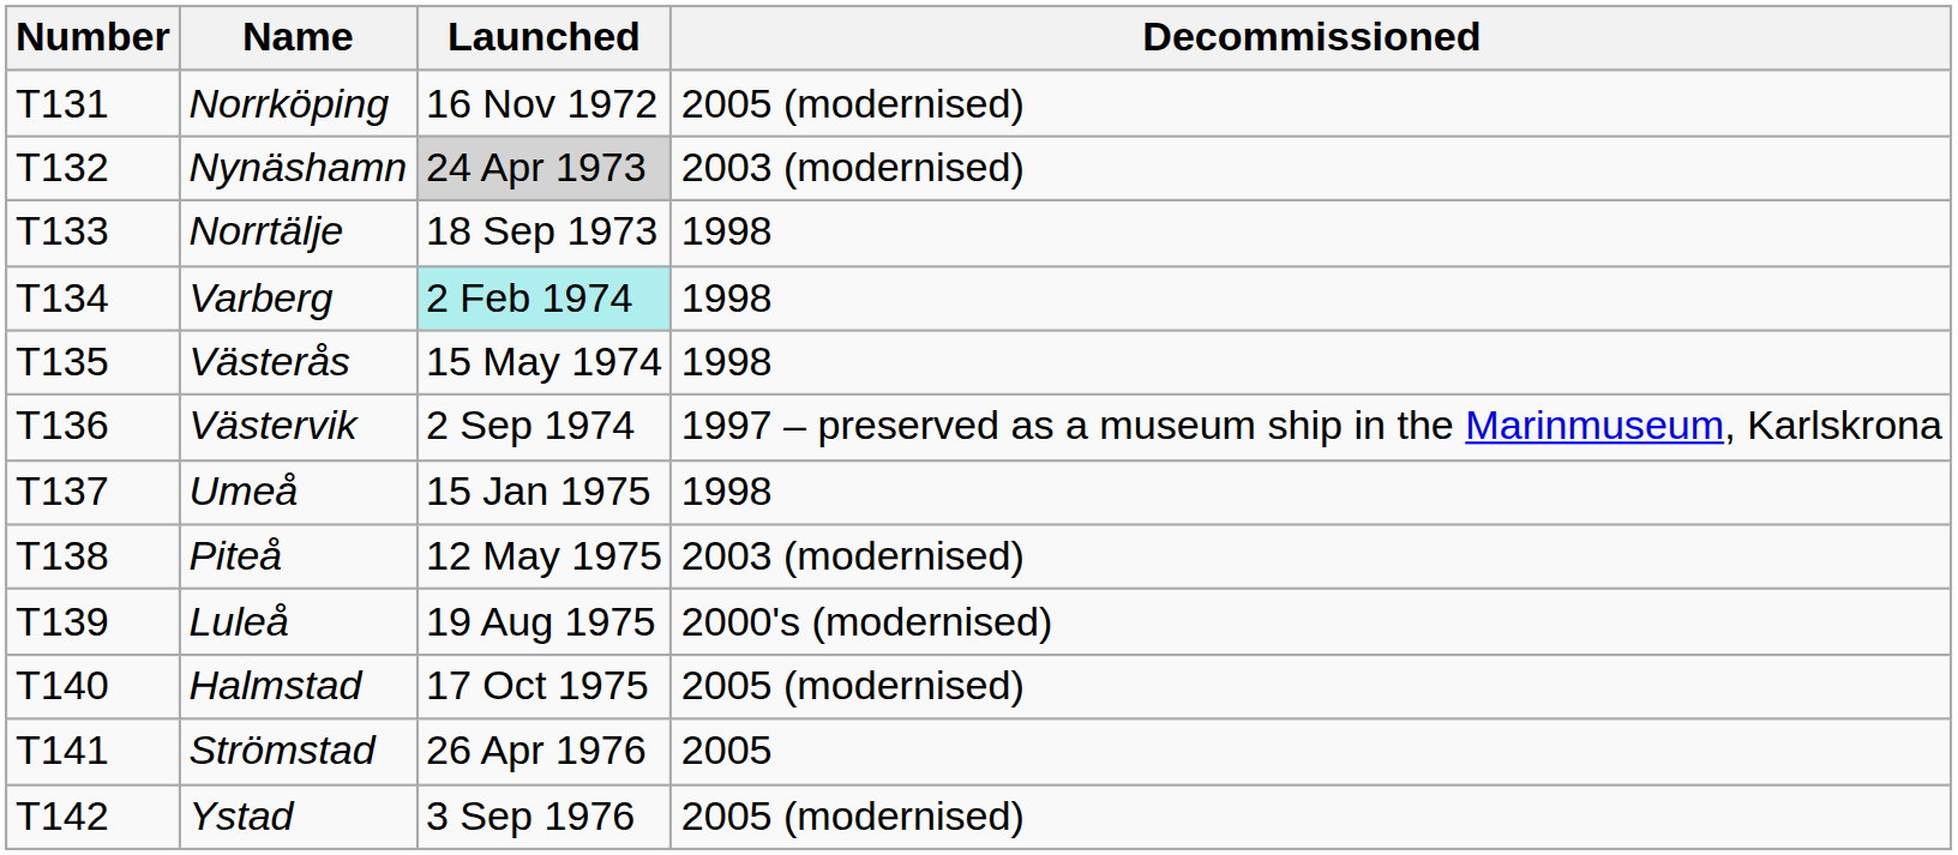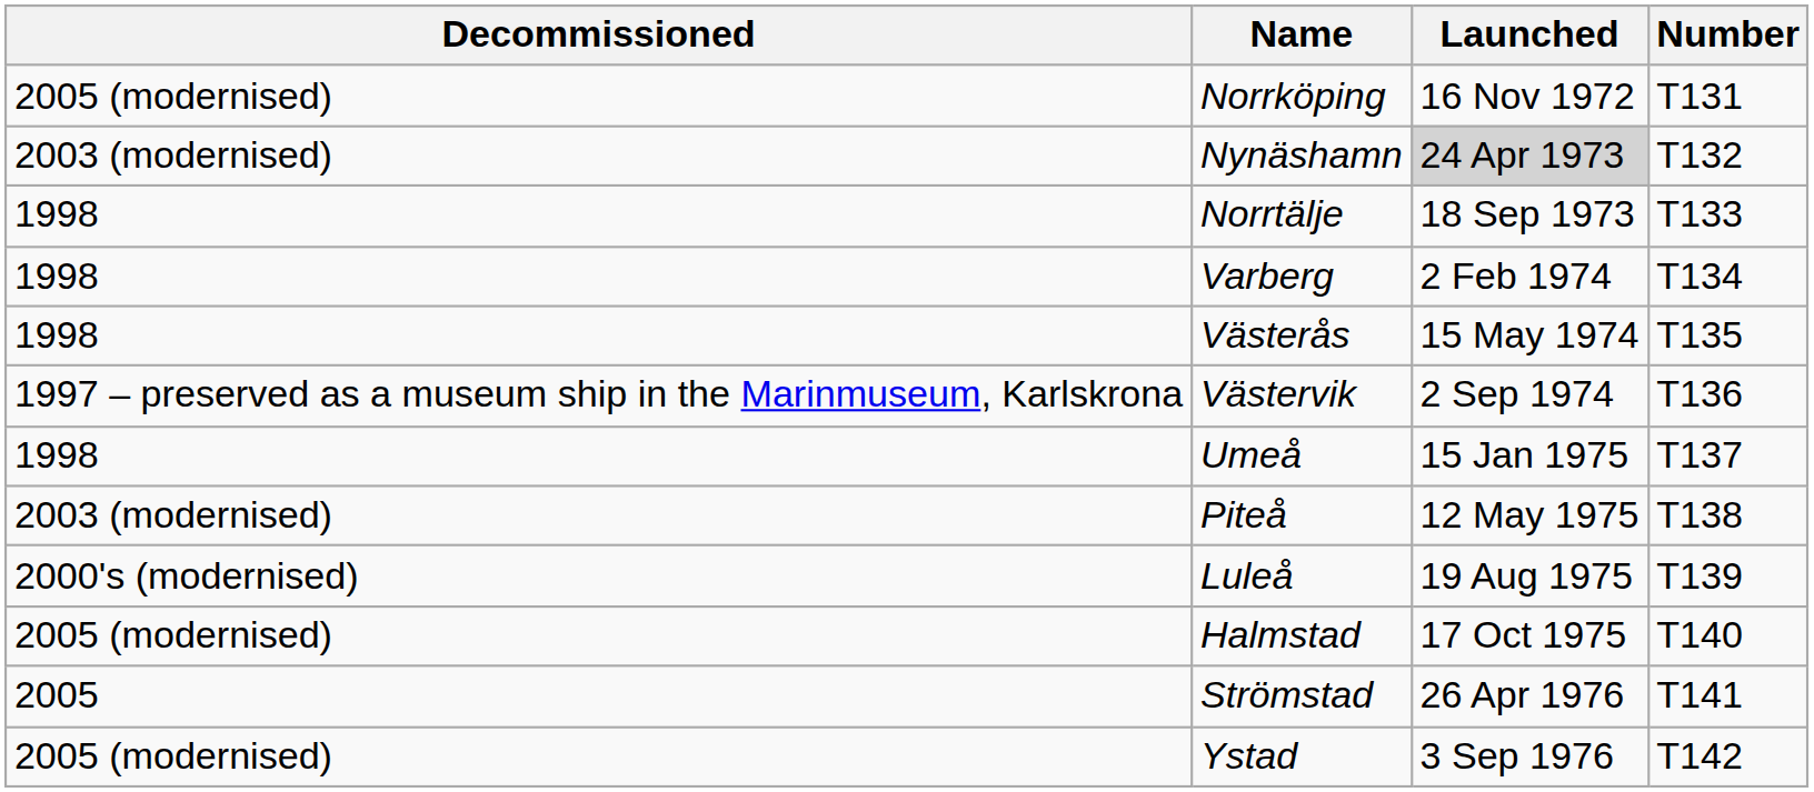columns swapped: Number <-> Decommissioned
Varberg | Launched: paleturquoise background -> no background
